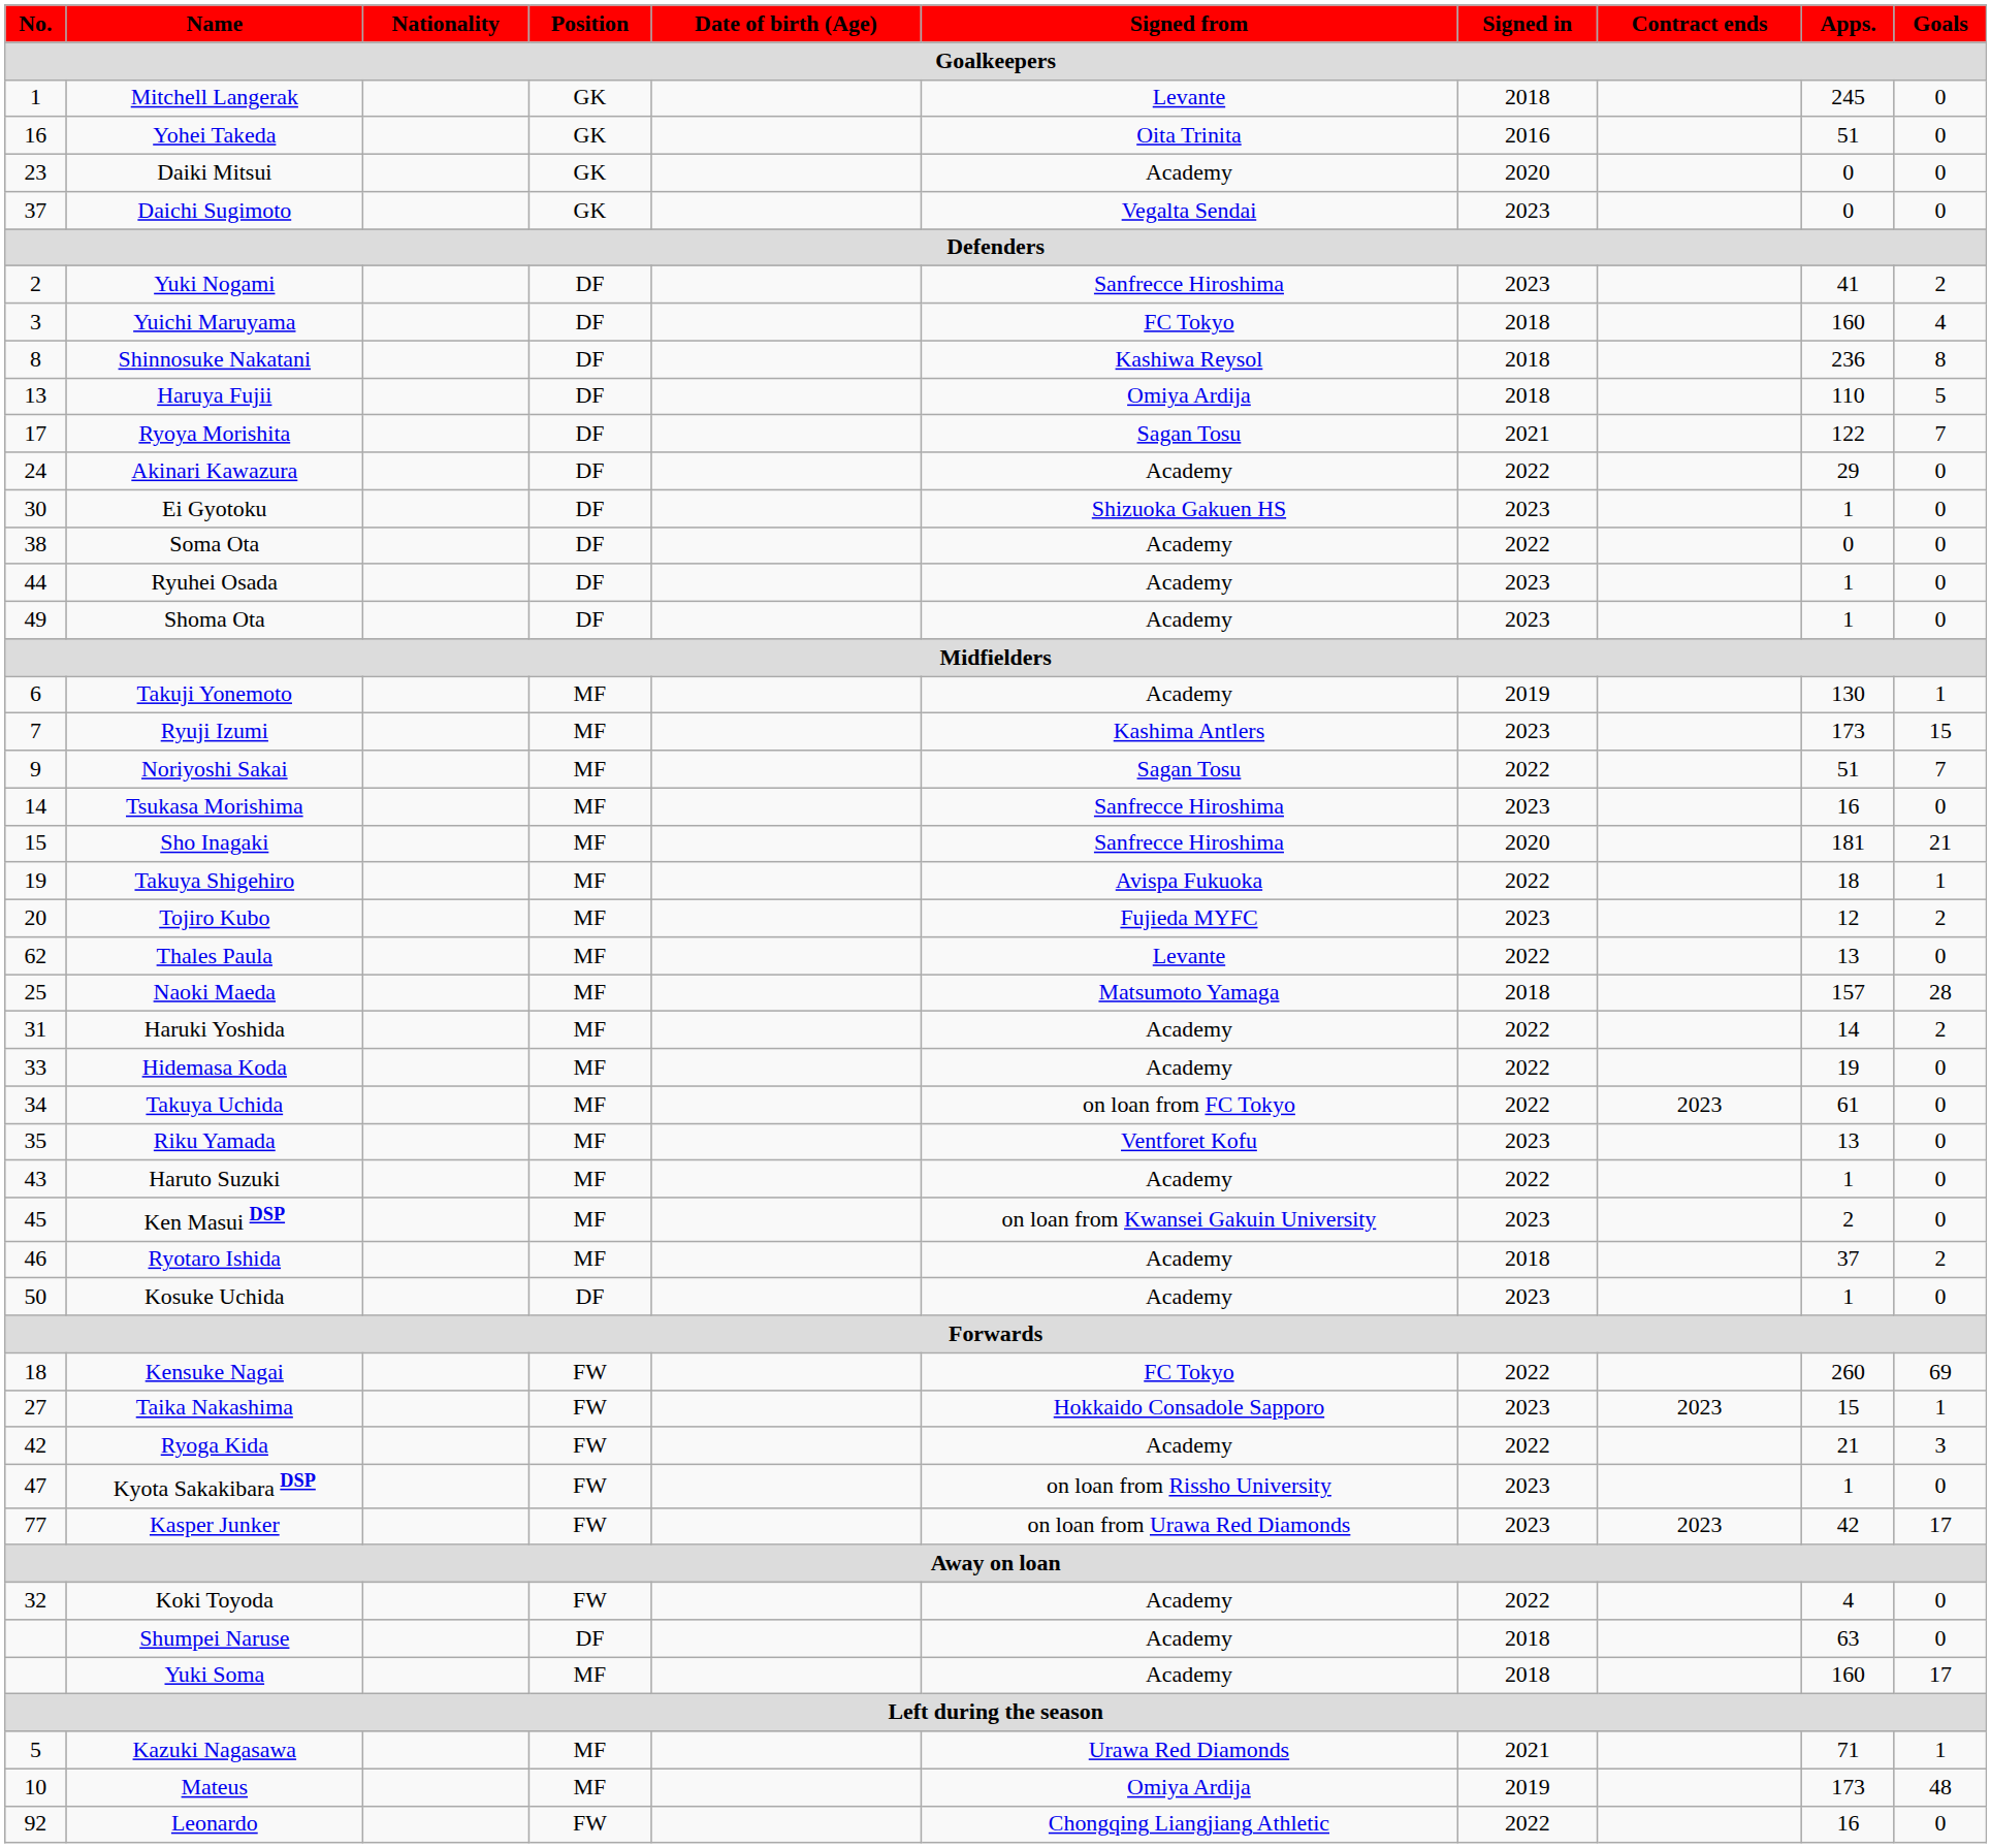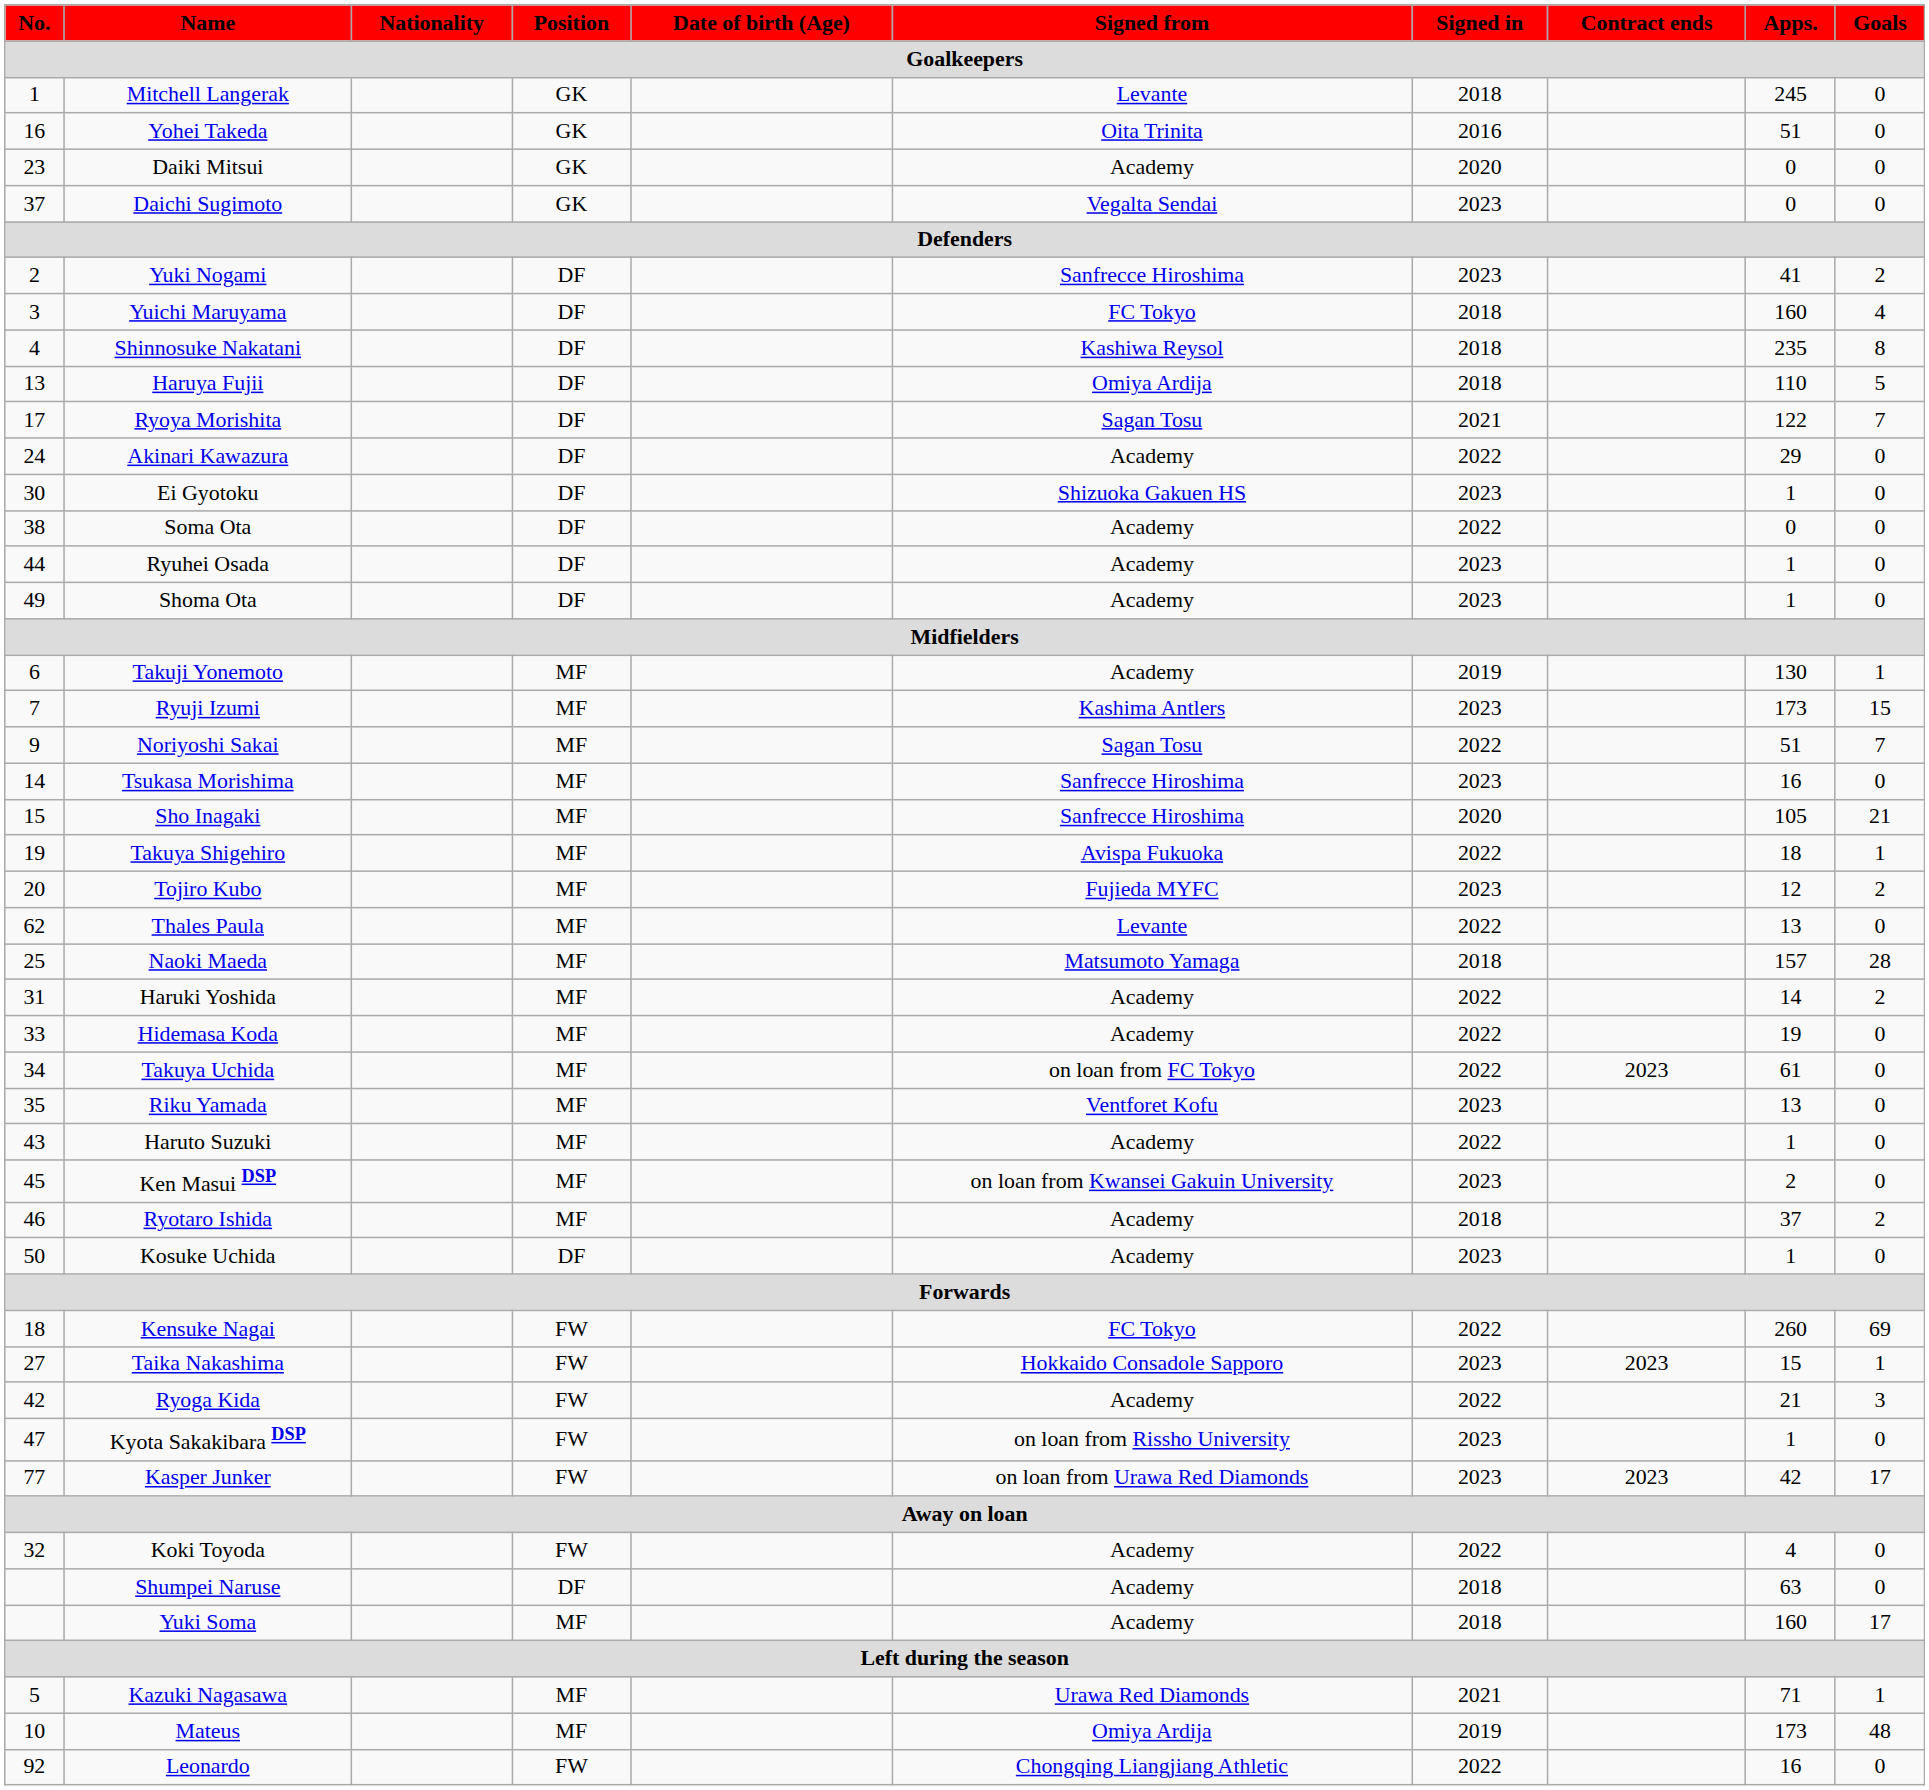Shinnosuke Nakatani | No.: 8 -> 4
Shinnosuke Nakatani | Apps.: 236 -> 235
Sho Inagaki | Apps.: 181 -> 105
